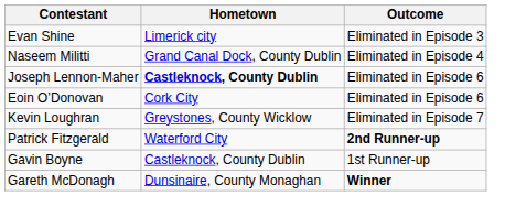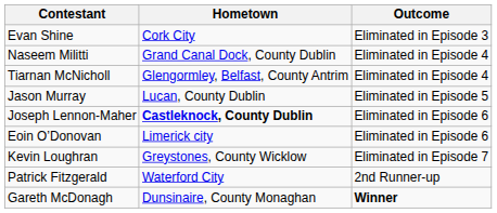Evan Shine | Hometown: Limerick city -> Cork City
+ row: Tiarnan McNicholl | Glengormley, Belfast, County Antrim | Eliminated in Episode 4
+ row: Jason Murray | Lucan, County Dublin | Eliminated in Episode 5
Eoin O’Donovan | Hometown: Cork City -> Limerick city
Patrick Fitzgerald | Outcome: bold -> normal
- row: Gavin Boyne | Castleknock, County Dublin | 1st Runner-up
